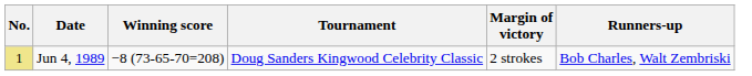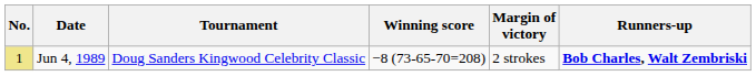columns swapped: Tournament <-> Winning score
Jun 4, 1989 | Runners-up: normal -> bold
